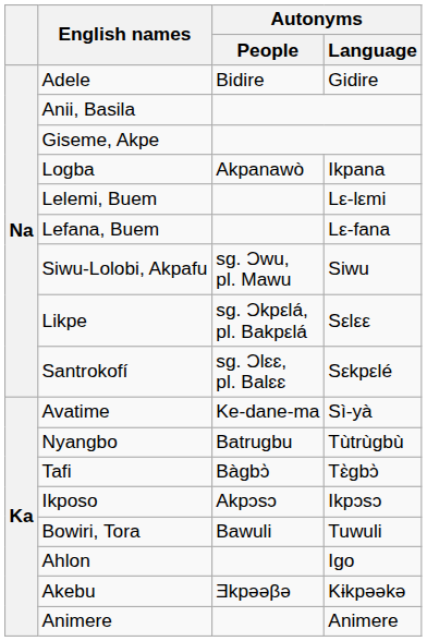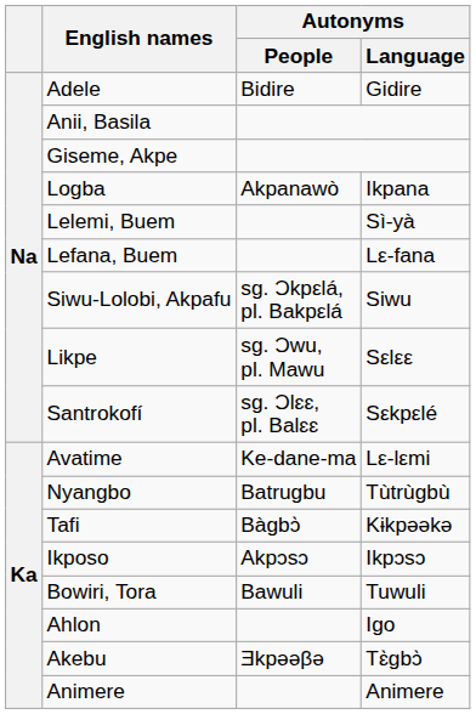Lelemi, Buem | Autonyms / Language: Lε-lεmi -> Sì-yà
Siwu-Lolobi, Akpafu | Autonyms / People: sg. Ɔwu, pl. Mawu -> sg. Ɔkpεlá, pl. Bakpεlá
Likpe | Autonyms / People: sg. Ɔkpεlá, pl. Bakpεlá -> sg. Ɔwu, pl. Mawu
Avatime | Autonyms / Language: Sì-yà -> Lε-lεmi
Tafi | Autonyms / Language: Tɛ̀gbɔ̀ -> Kɨkpǝǝkǝ
Akebu | Autonyms / Language: Kɨkpǝǝkǝ -> Tɛ̀gbɔ̀
